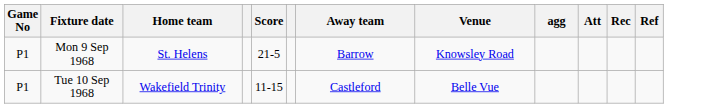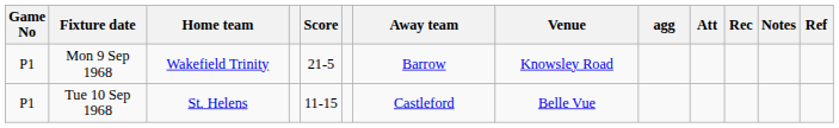+ column: Notes
Mon 9 Sep 1968 | Home team: St. Helens -> Wakefield Trinity
Tue 10 Sep 1968 | Home team: Wakefield Trinity -> St. Helens
